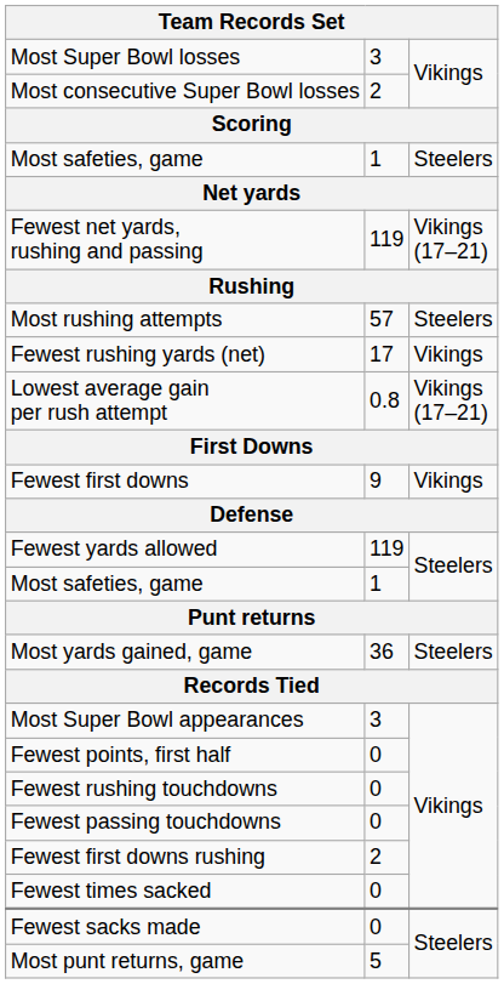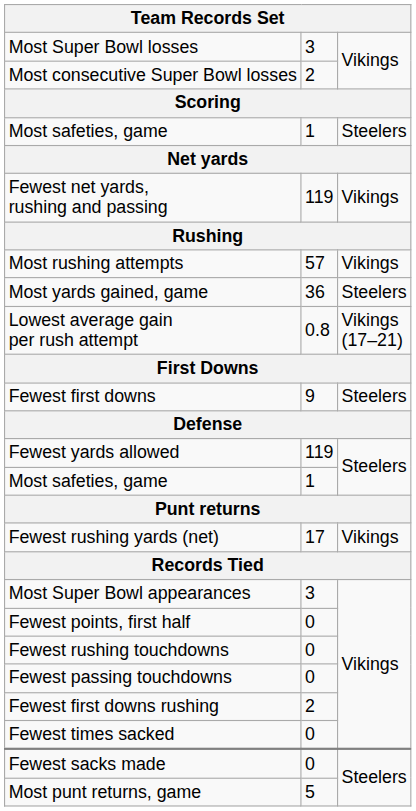Fewest net yards, rushing and passing | column 3: Vikings (17–21) -> Vikings
Most rushing attempts | column 3: Steelers -> Vikings
rows swapped: Fewest rushing yards (net) <-> Most yards gained, game
Fewest first downs | column 3: Vikings -> Steelers
